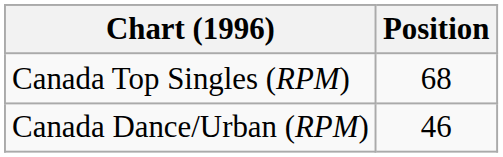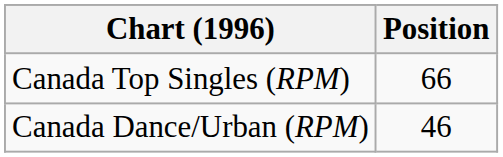Canada Top Singles (RPM) | Position: 68 -> 66
